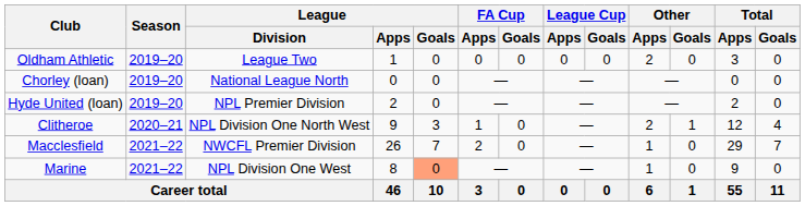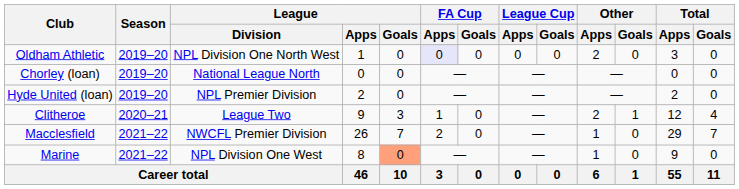Oldham Athletic | League / Division: League Two -> NPL Division One North West
Oldham Athletic | FA Cup / Apps: no background -> lavender background
Clitheroe | League / Division: NPL Division One North West -> League Two
